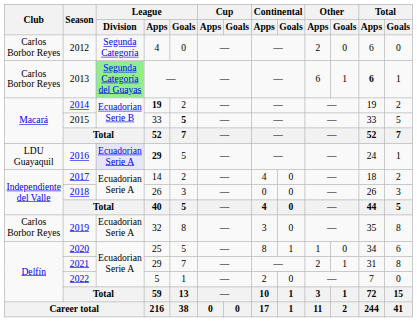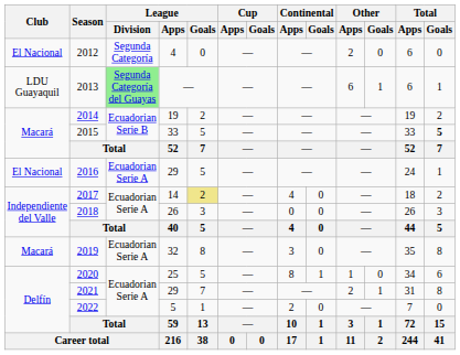2012 | Club: Carlos Borbor Reyes -> El Nacional
2013 | Club: Carlos Borbor Reyes -> LDU Guayaquil
2013 | Total / Apps: bold -> normal
2014 | League / Apps: bold -> normal
2015 | League / Goals: bold -> normal
2015 | Total / Goals: normal -> bold
2016 | Club: LDU Guayaquil -> El Nacional
2016 | League / Division: lavender background -> no background
2016 | League / Apps: bold -> normal
2017 | League / Goals: no background -> khaki background
2019 | Club: Carlos Borbor Reyes -> Macará
